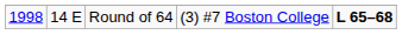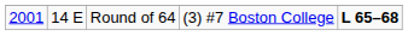Round of 64 | column 1: 1998 -> 2001
